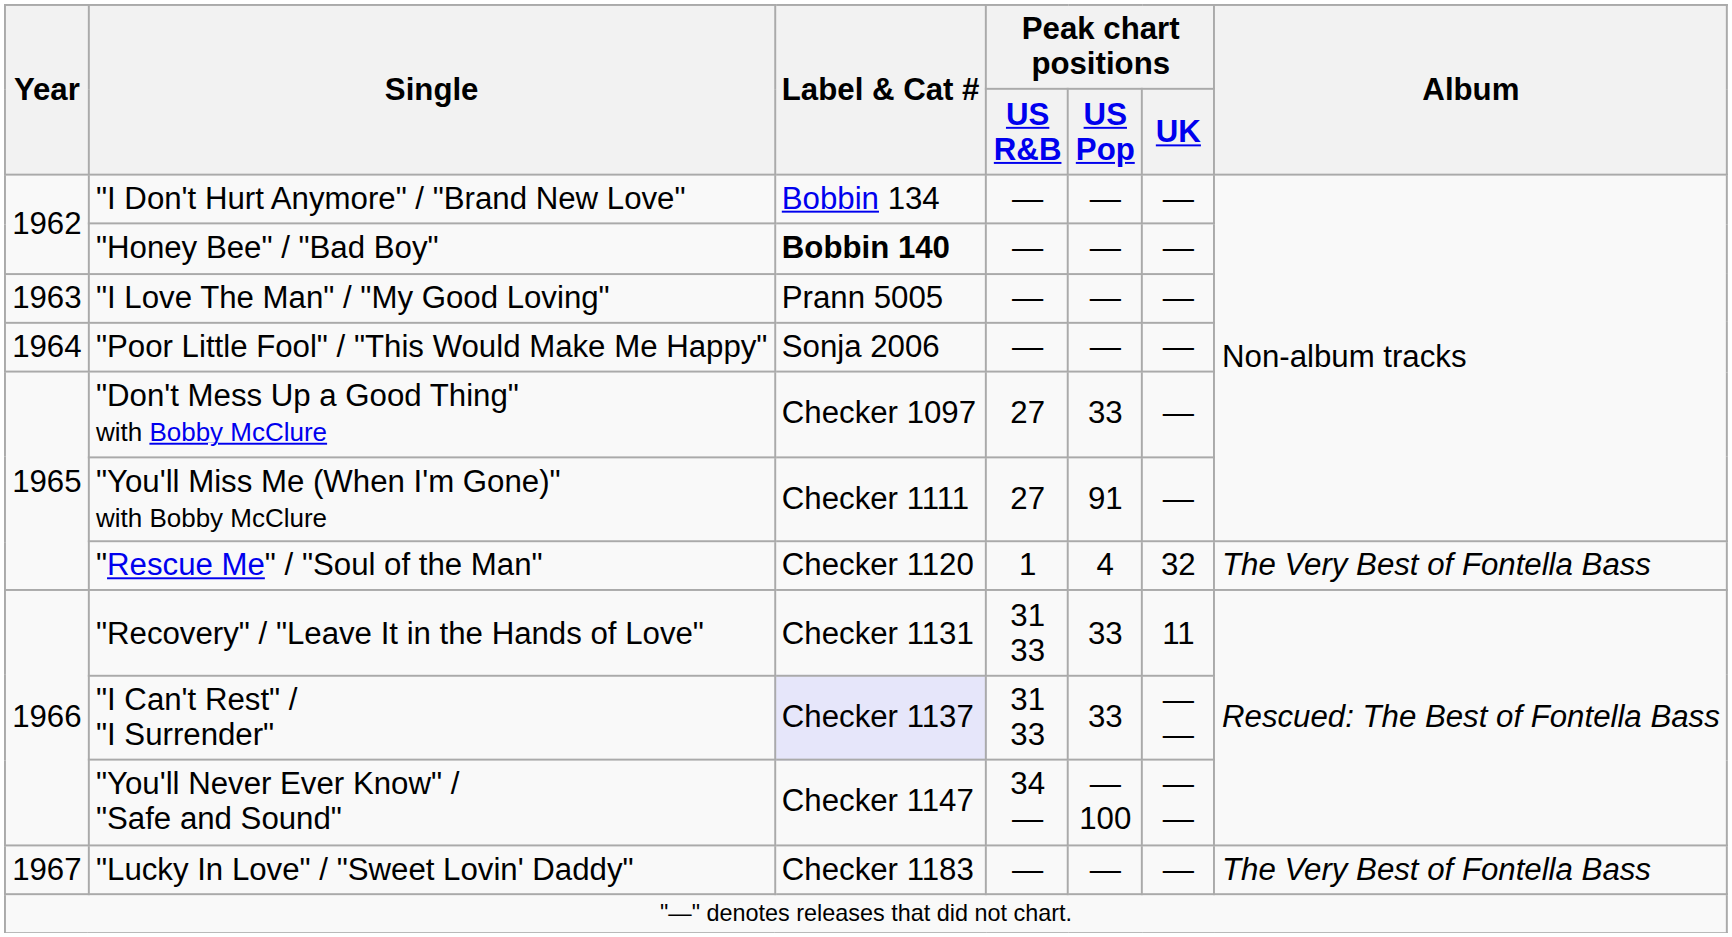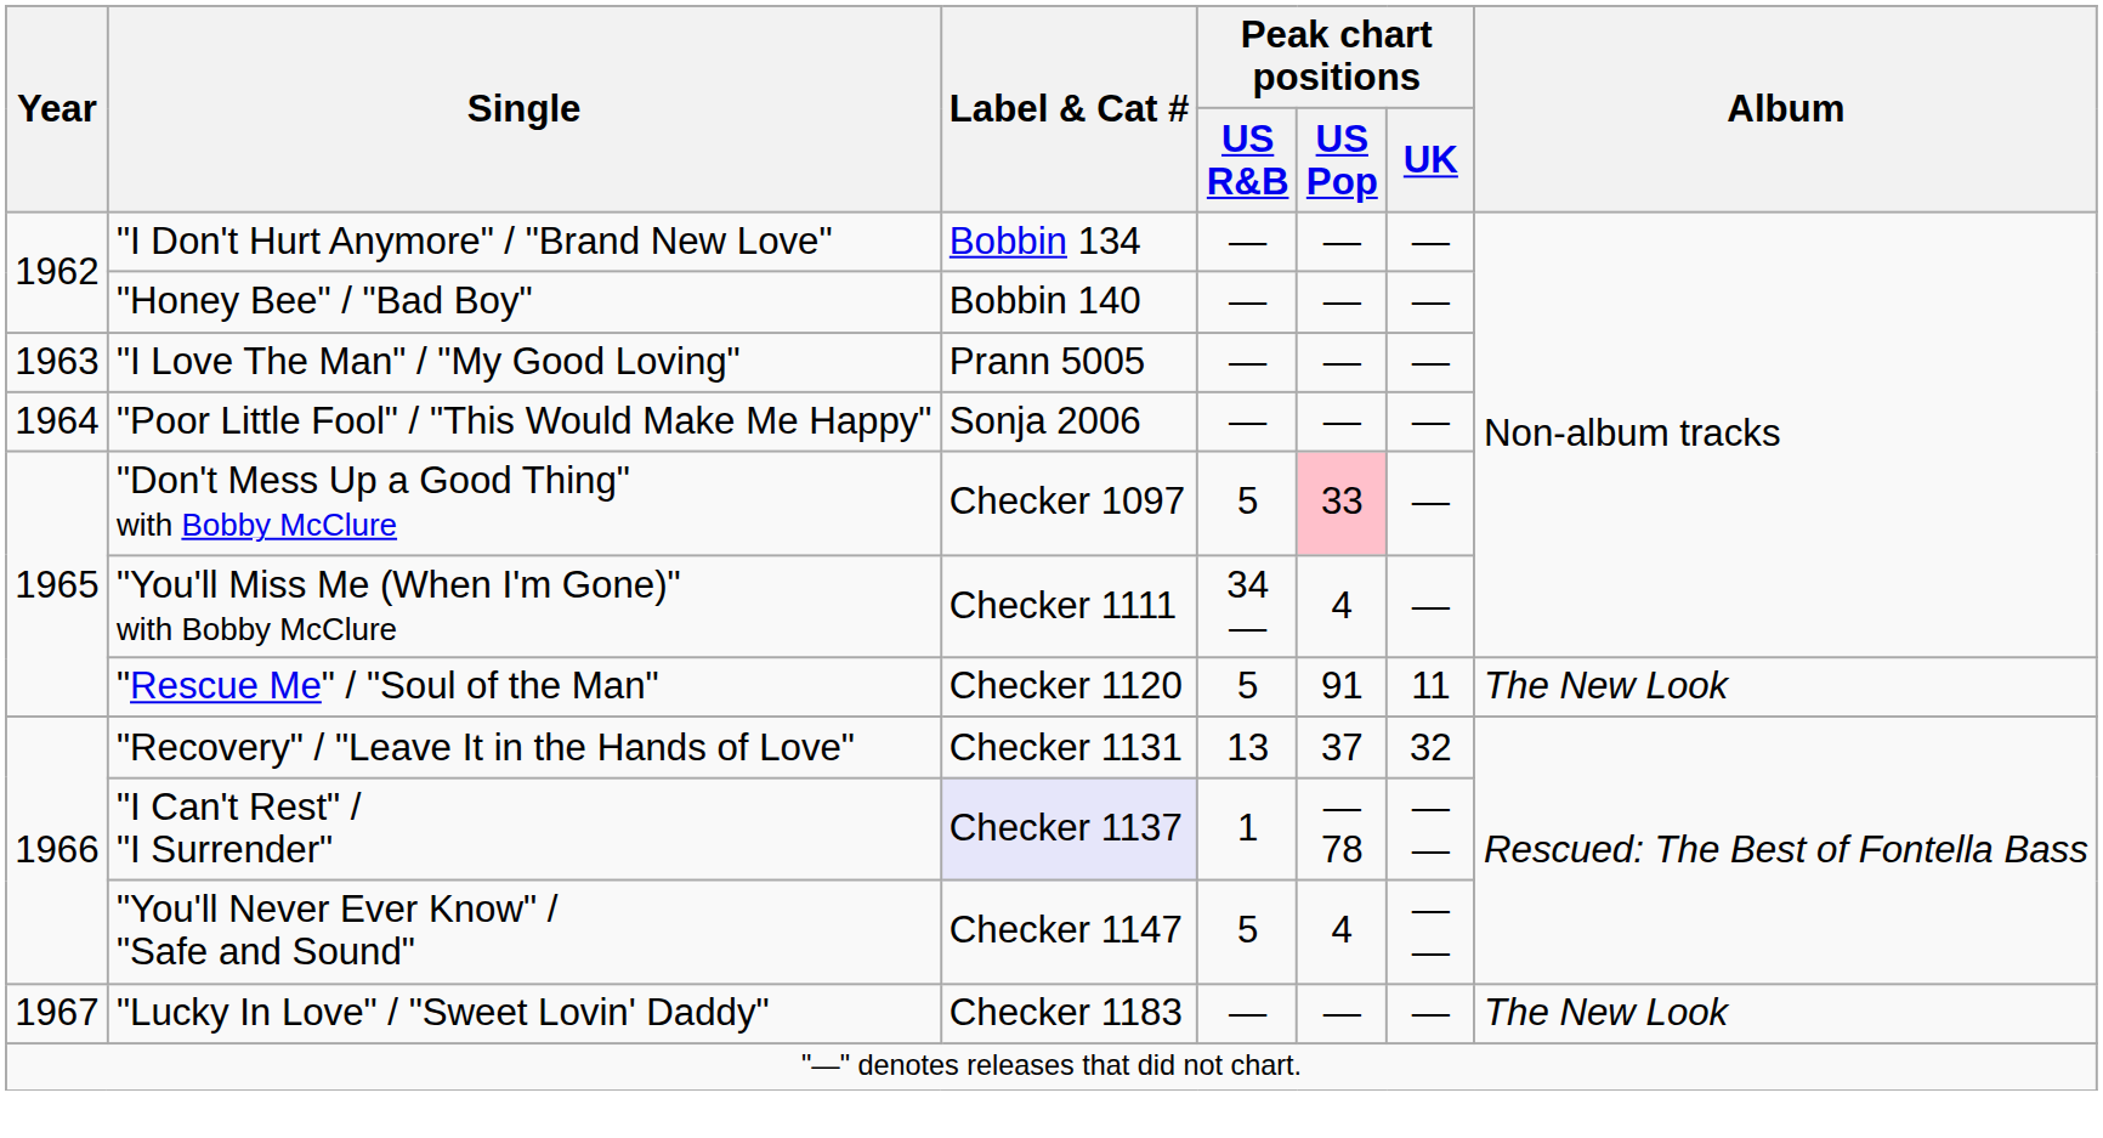"Honey Bee" / "Bad Boy" | Label & Cat #: bold -> normal
"Don't Mess Up a Good Thing" with Bobby McClure | Peak chart positions / US R&B: 27 -> 5
"Don't Mess Up a Good Thing" with Bobby McClure | Peak chart positions / US Pop: no background -> pink background
"You'll Miss Me (When I'm Gone)" with Bobby McClure | Peak chart positions / US R&B: 27 -> 34 —
"You'll Miss Me (When I'm Gone)" with Bobby McClure | Peak chart positions / US Pop: 91 -> 4
"Rescue Me" / "Soul of the Man" | Peak chart positions / US R&B: 1 -> 5
"Rescue Me" / "Soul of the Man" | Peak chart positions / US Pop: 4 -> 91
"Rescue Me" / "Soul of the Man" | Peak chart positions / UK: 32 -> 11
"Rescue Me" / "Soul of the Man" | Album: The Very Best of Fontella Bass -> The New Look
"Recovery" / "Leave It in the Hands of Love" | Peak chart positions / US R&B: 31 33 -> 13
"Recovery" / "Leave It in the Hands of Love" | Peak chart positions / US Pop: 33 -> 37
"Recovery" / "Leave It in the Hands of Love" | Peak chart positions / UK: 11 -> 32
"I Can't Rest" / "I Surrender" | Peak chart positions / US R&B: 31 33 -> 1
"I Can't Rest" / "I Surrender" | Peak chart positions / US Pop: 33 -> — 78
"You'll Never Ever Know" / "Safe and Sound" | Peak chart positions / US R&B: 34 — -> 5
"You'll Never Ever Know" / "Safe and Sound" | Peak chart positions / US Pop: — 100 -> 4
"Lucky In Love" / "Sweet Lovin' Daddy" | Album: The Very Best of Fontella Bass -> The New Look
